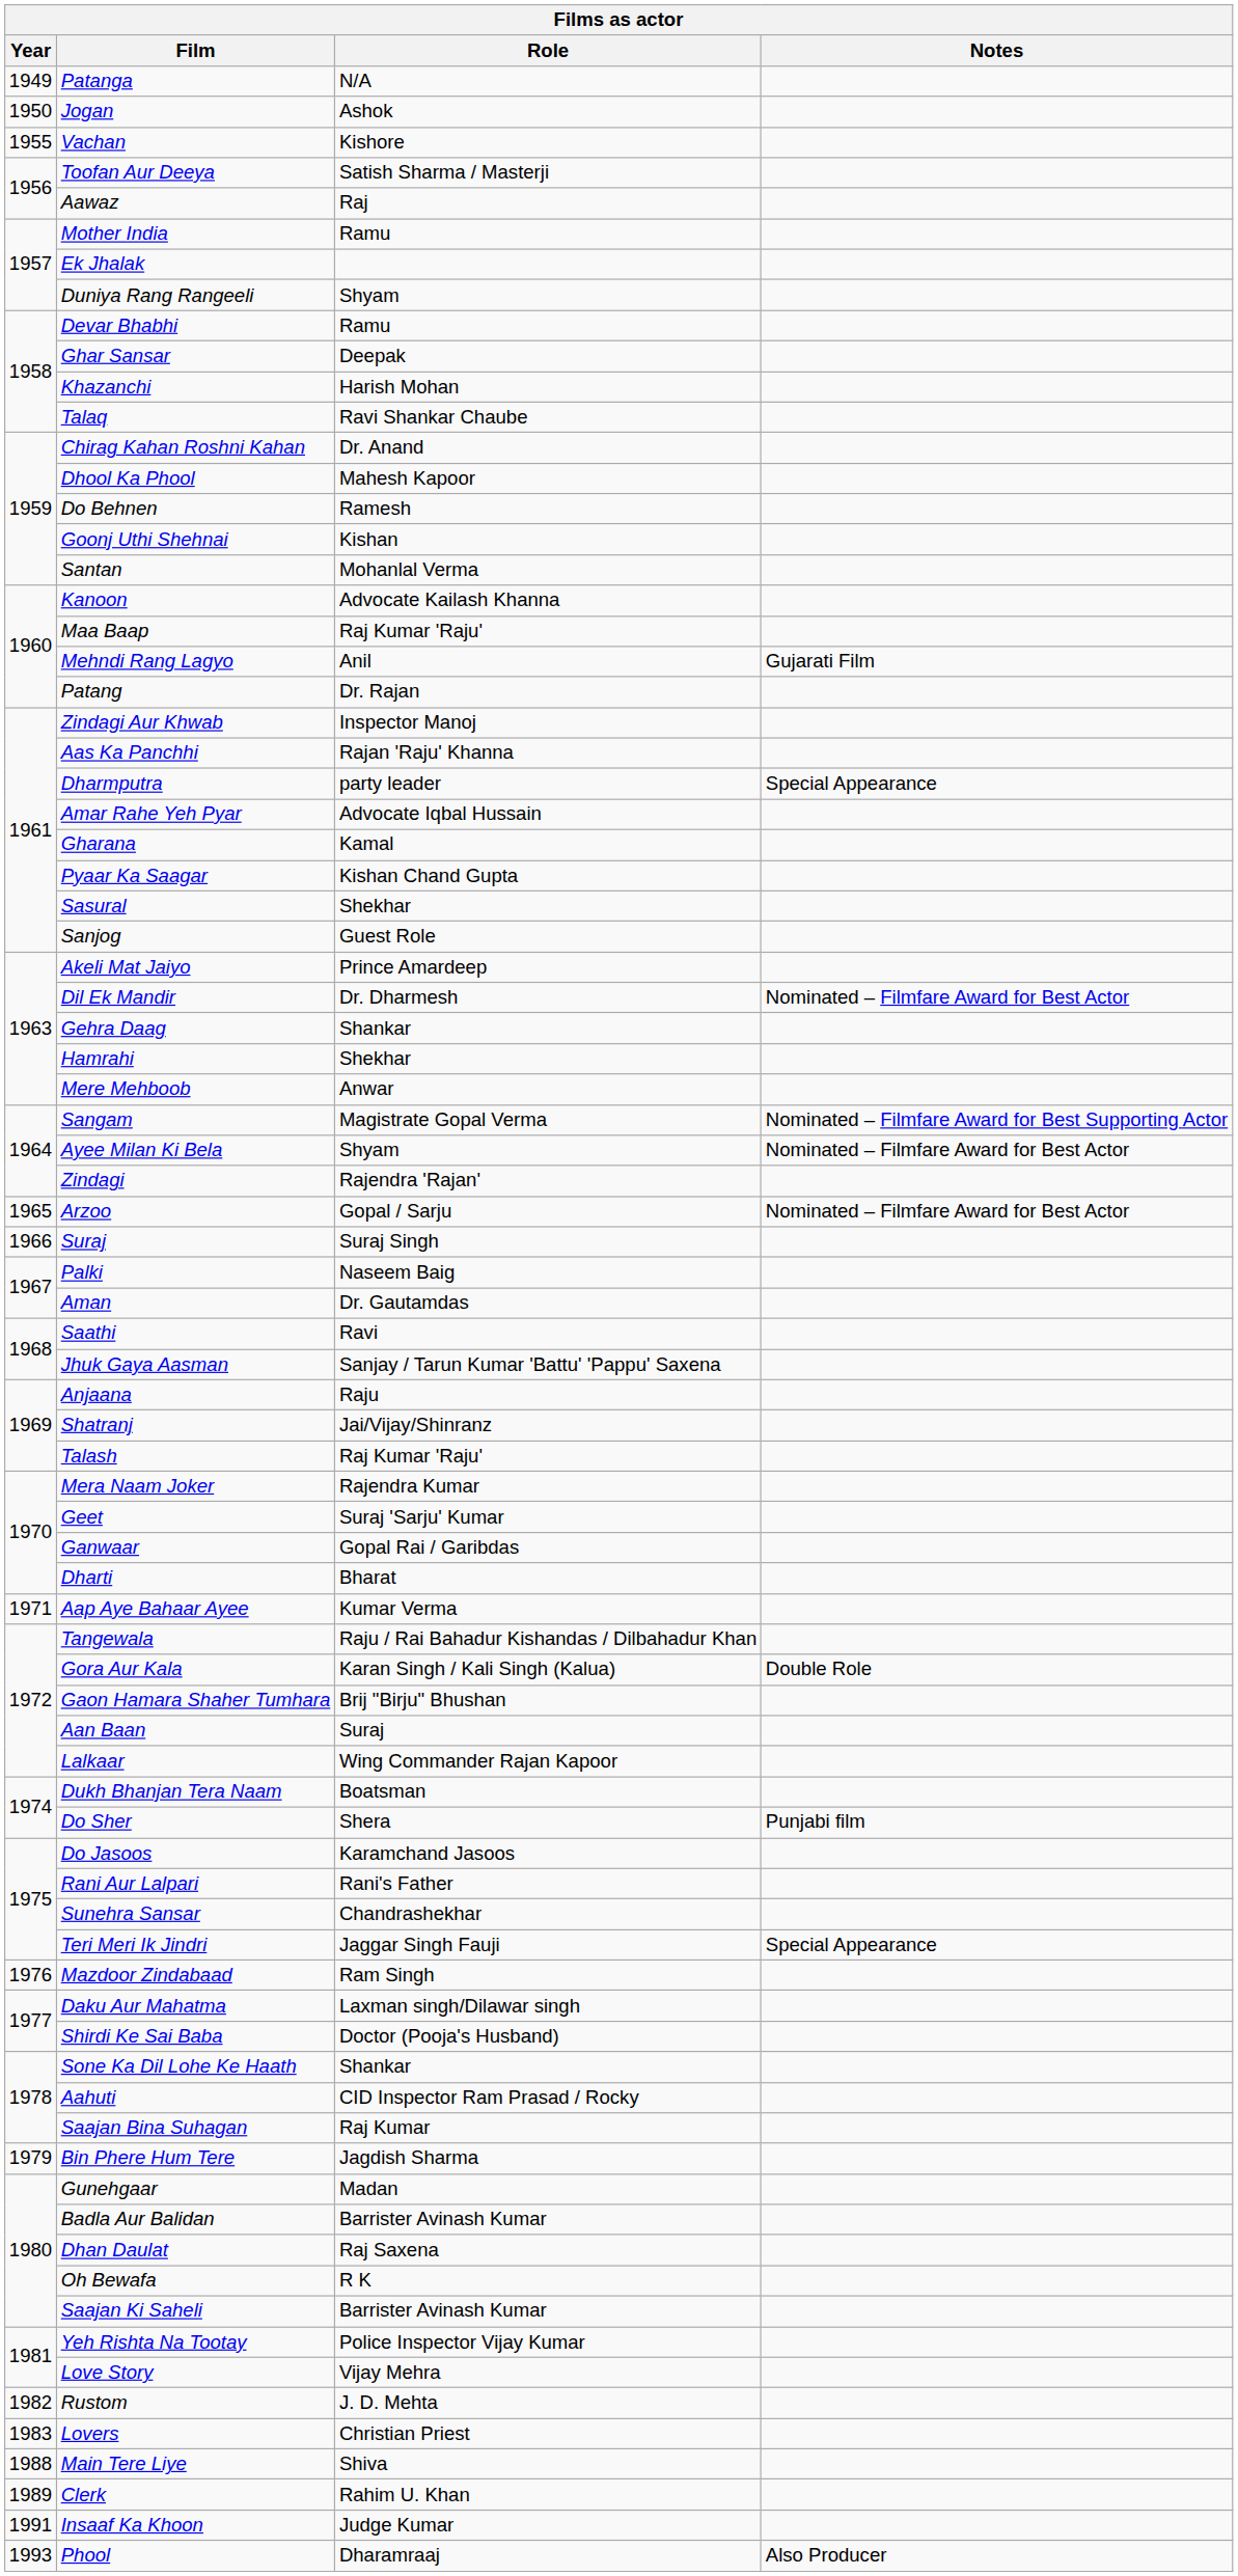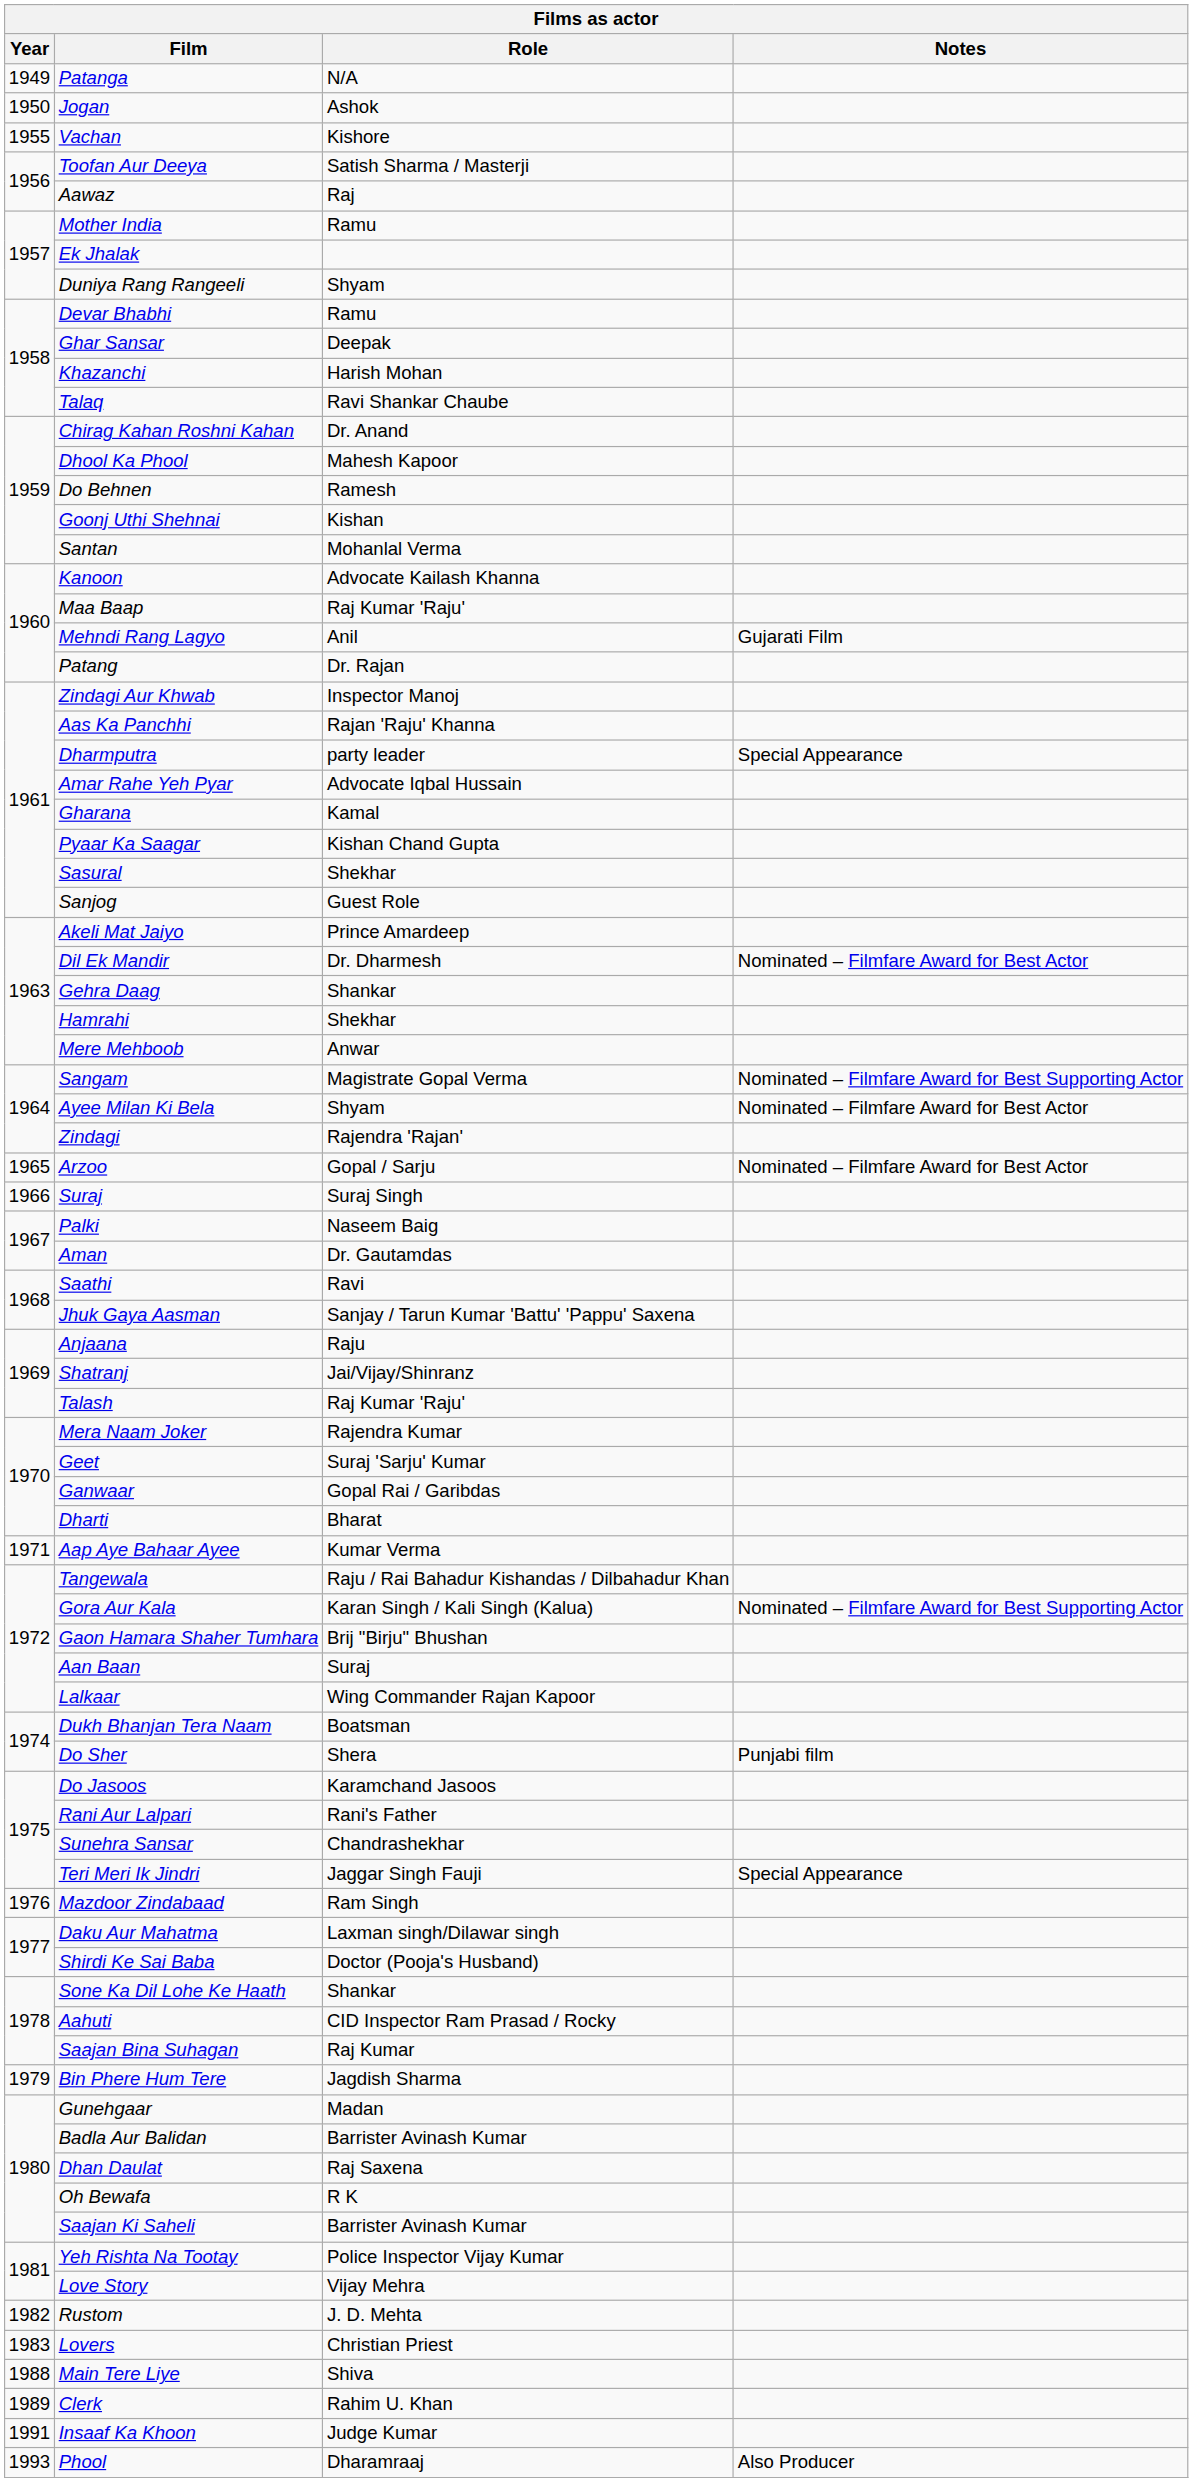Gora Aur Kala | Notes: Double Role -> Nominated – Filmfare Award for Best Supporting Actor
